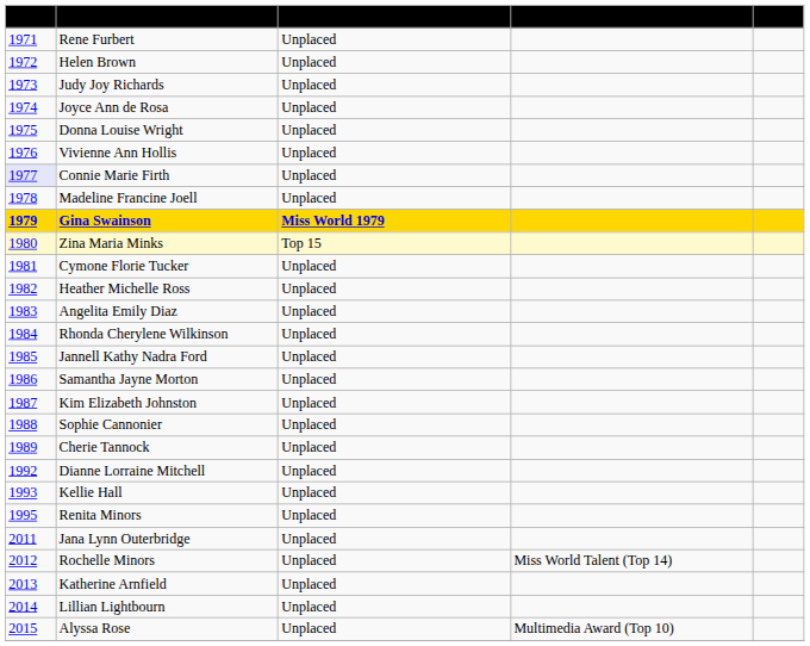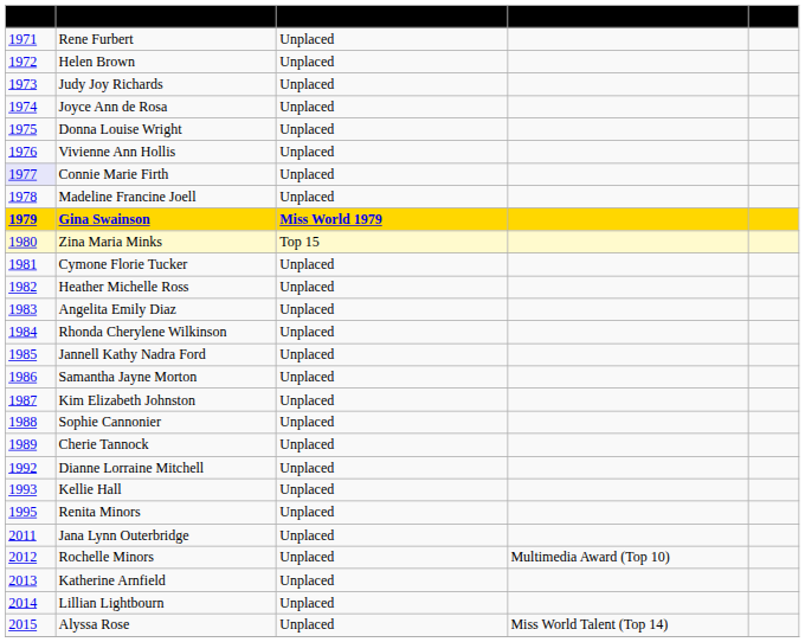Rochelle Minors | Special award(s): Miss World Talent (Top 14) -> Multimedia Award (Top 10)
Alyssa Rose | Special award(s): Multimedia Award (Top 10) -> Miss World Talent (Top 14)
